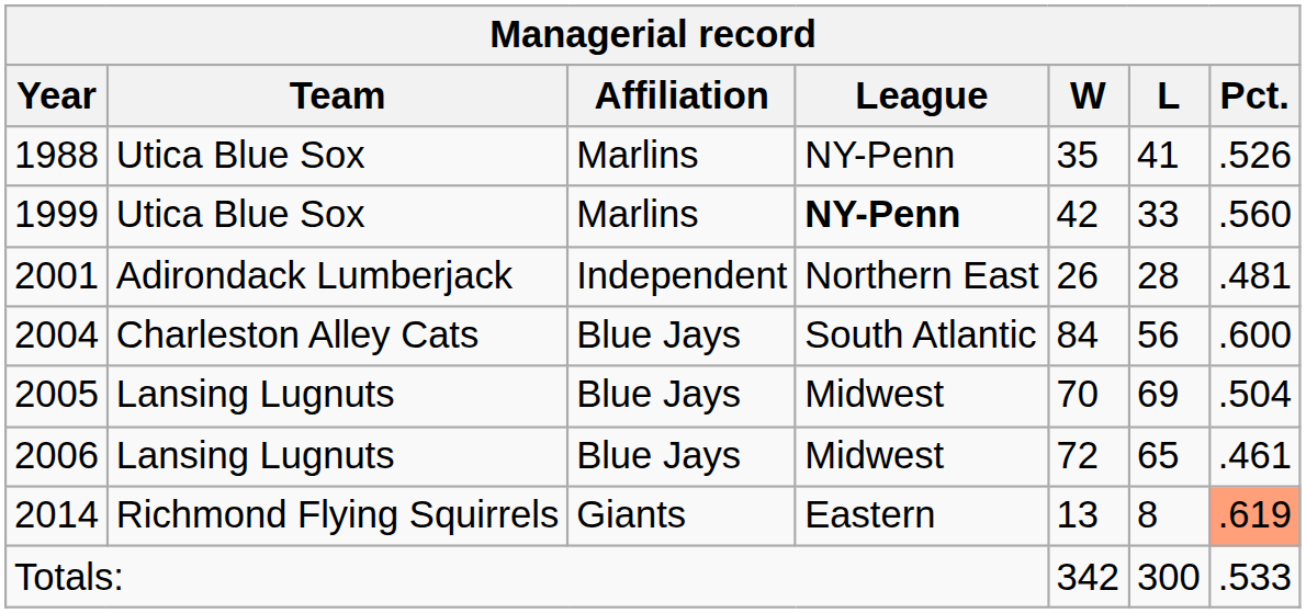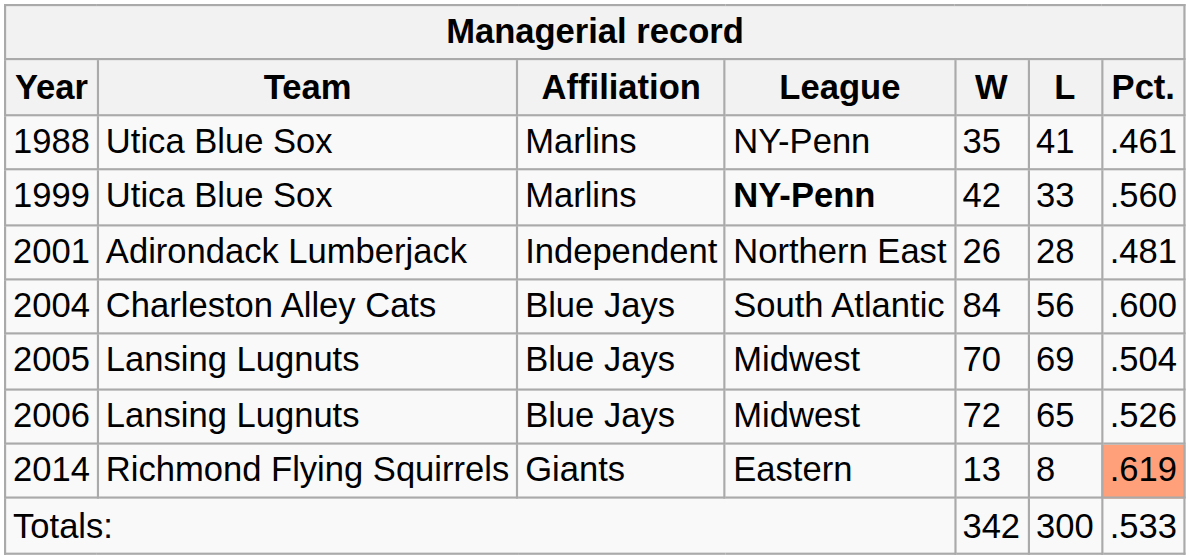1988 | Pct.: .526 -> .461
2006 | Pct.: .461 -> .526
